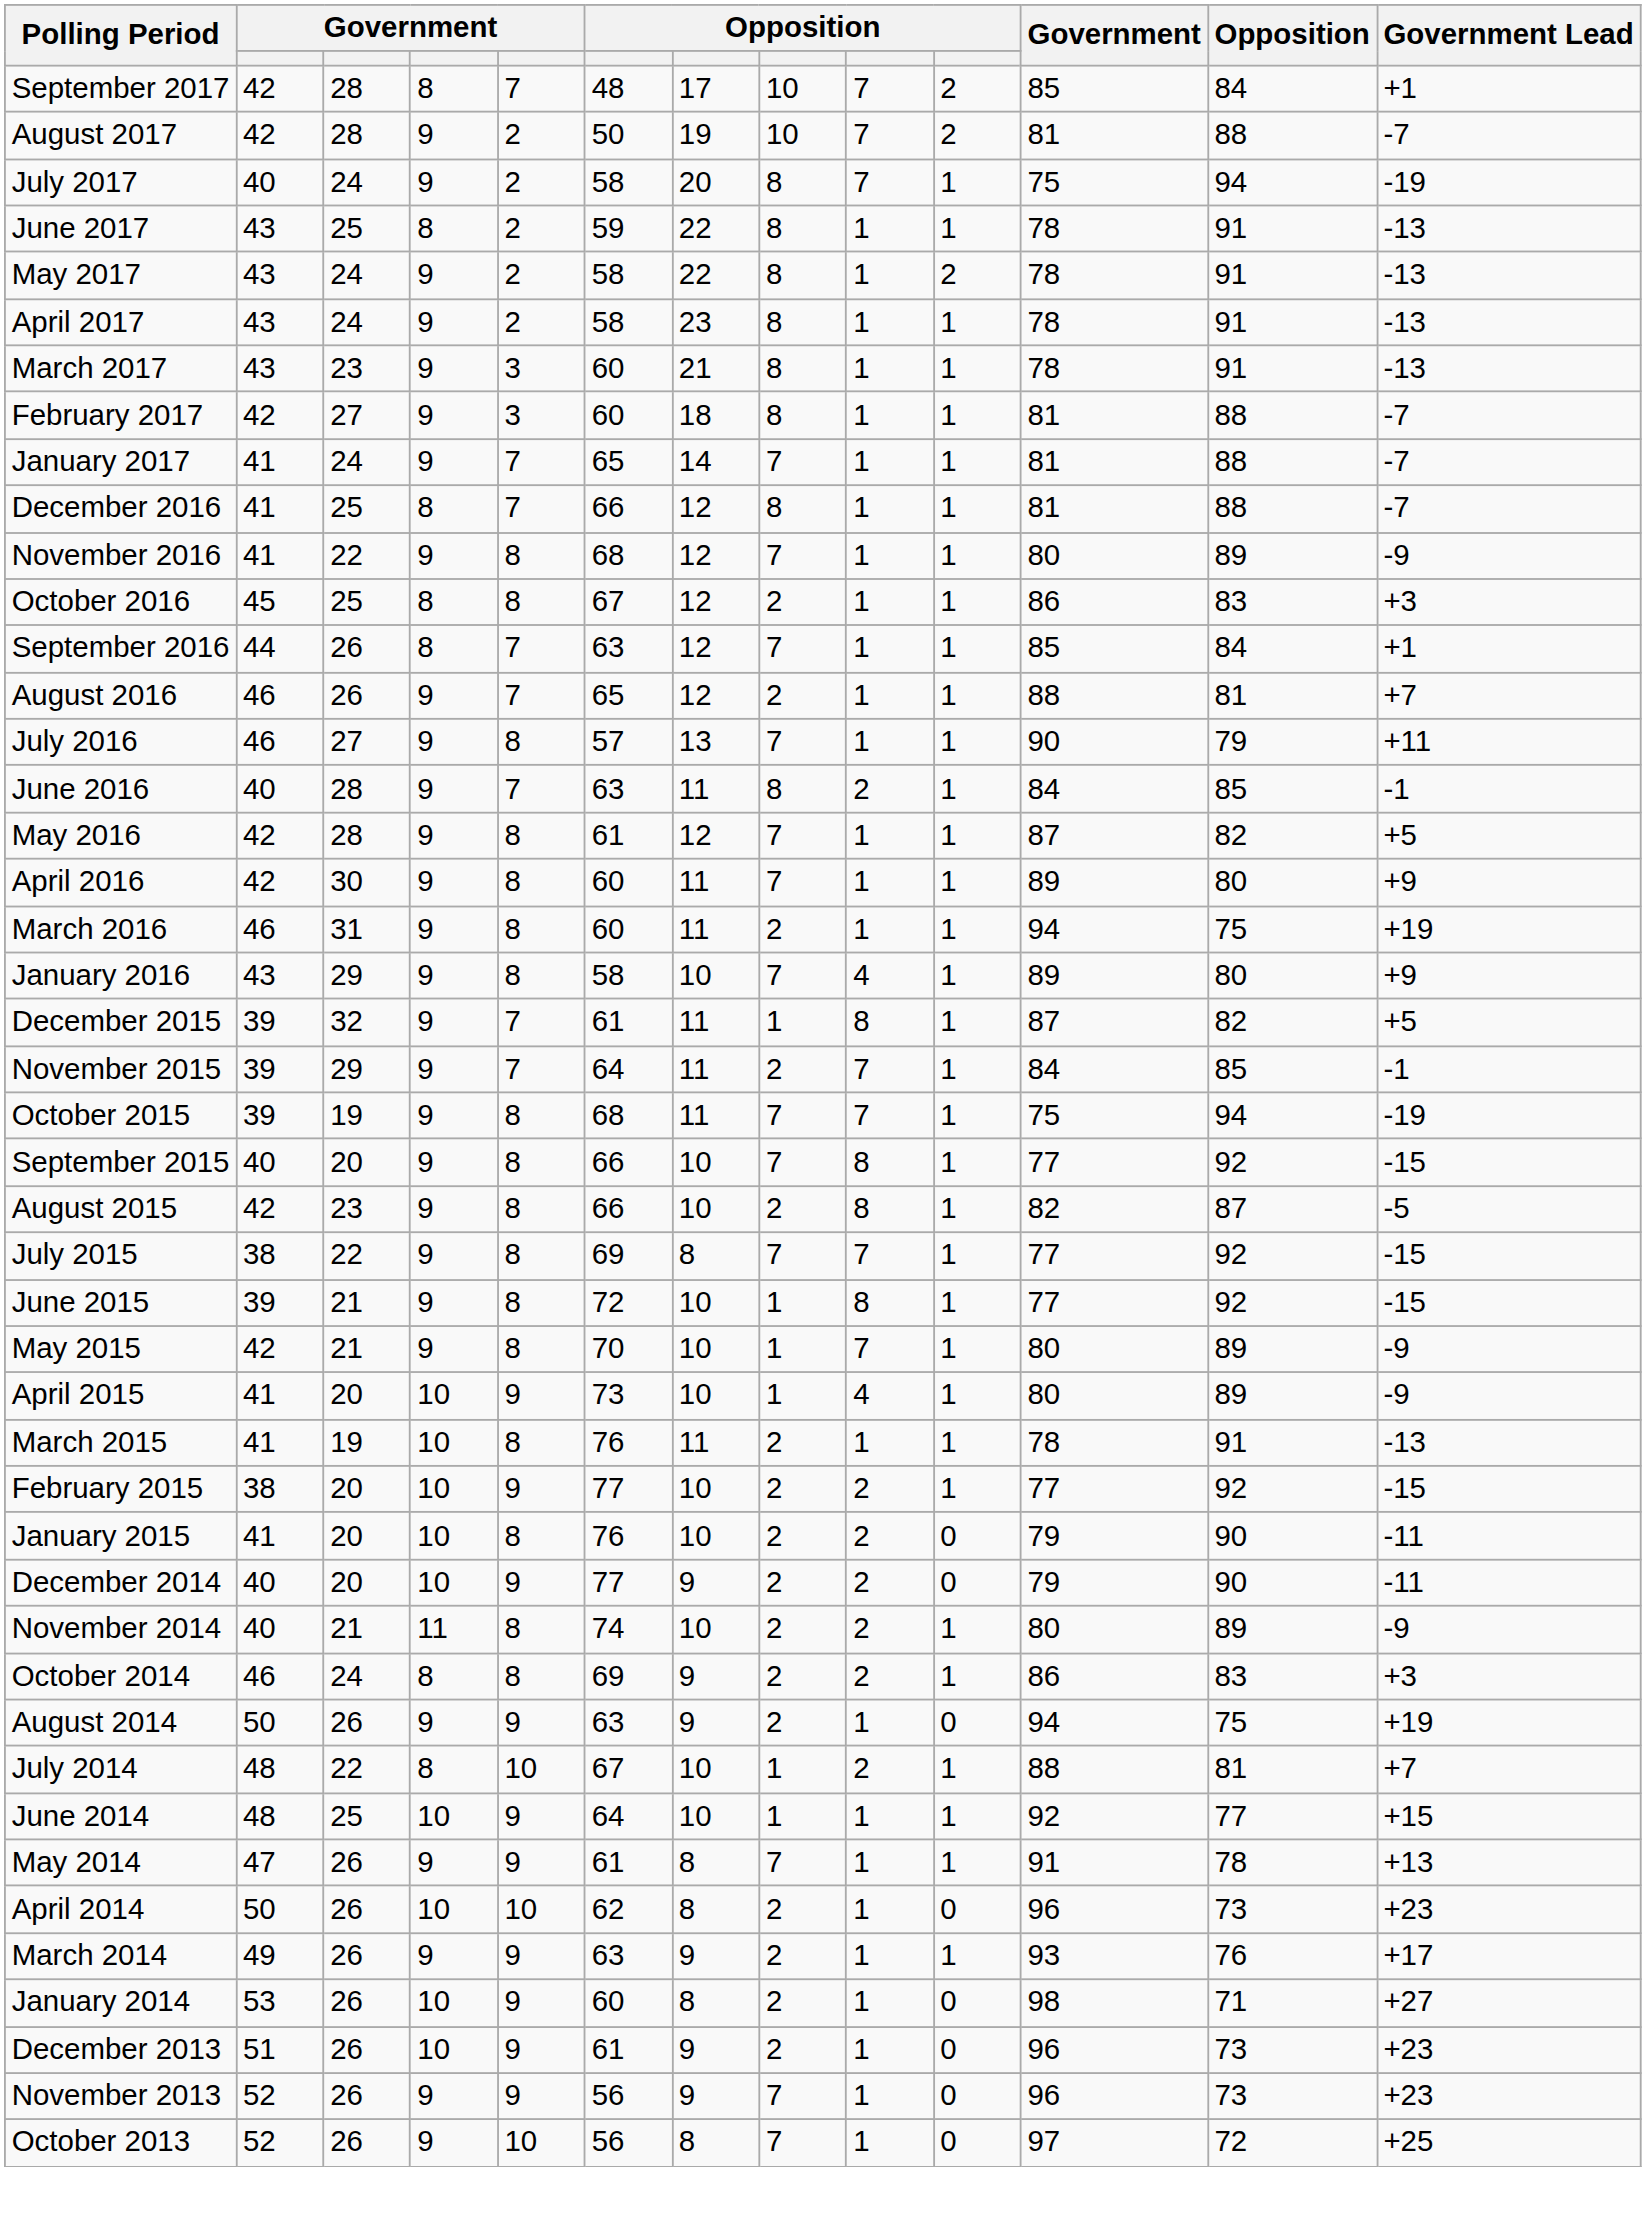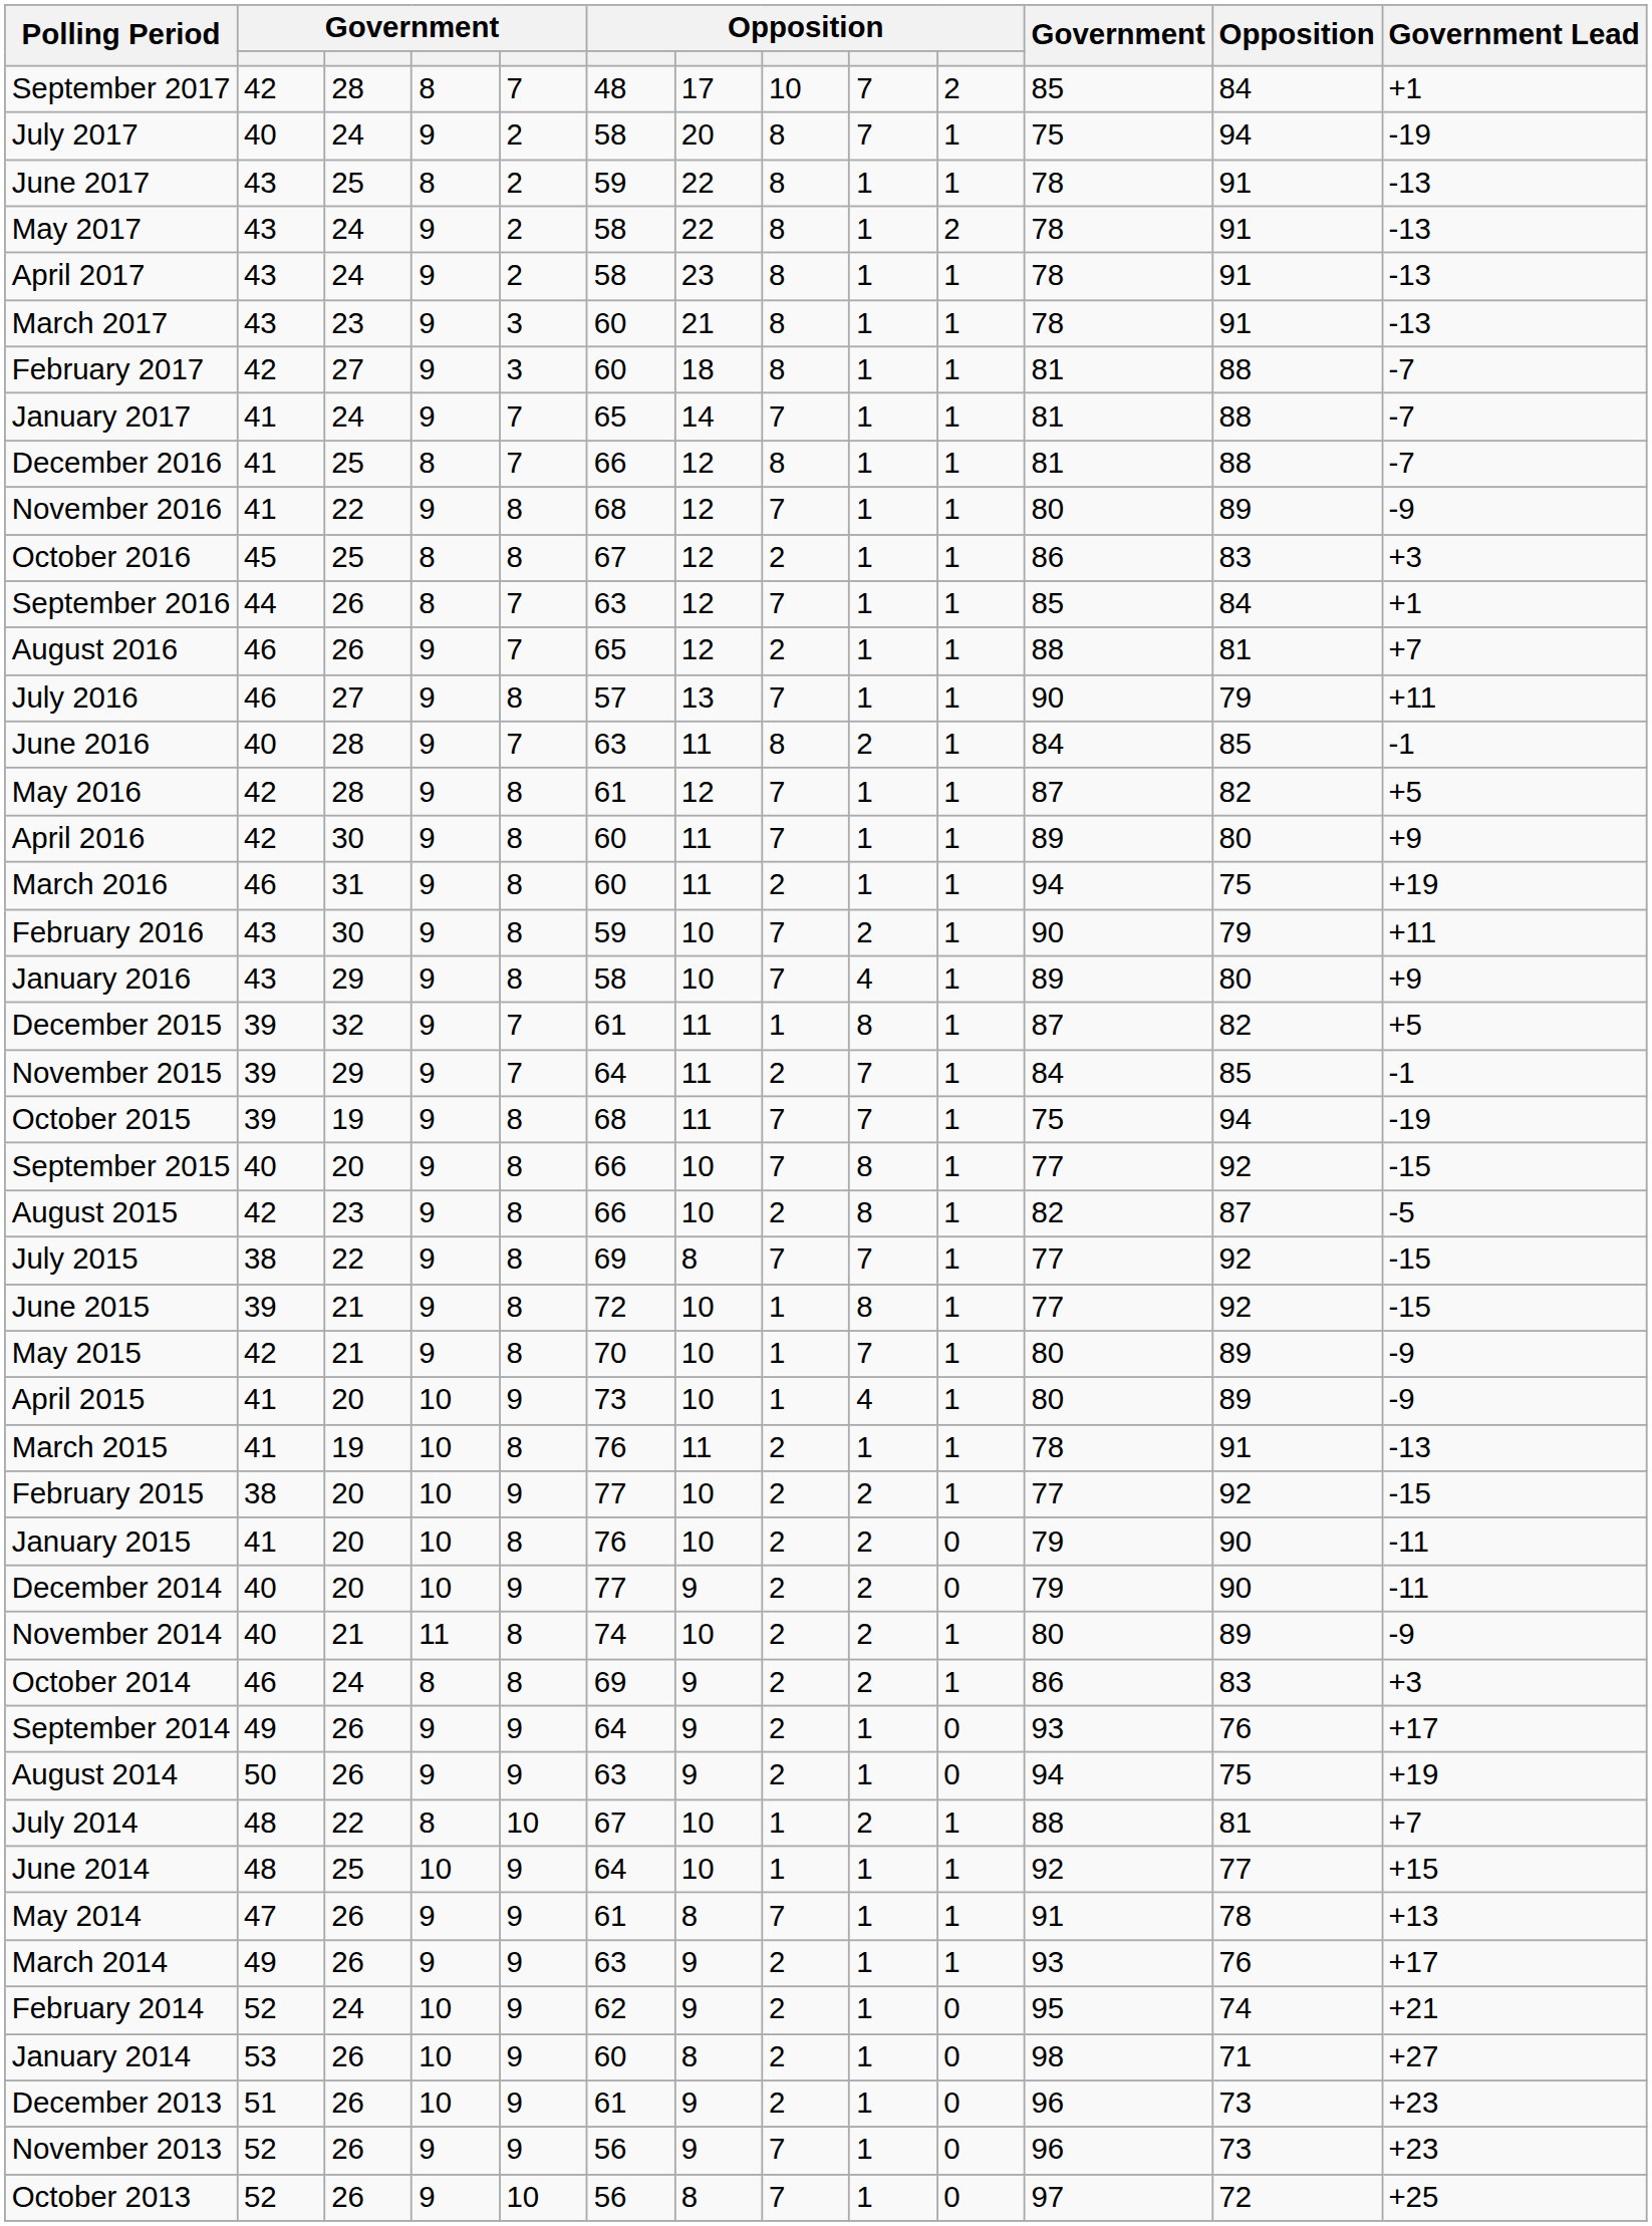- row: August 2017 | 42 | 28 | 9 | 2 | 50 | 19 | 10 | 7 | 2 | 81 | 88 | -7
+ row: February 2016 | 43 | 30 | 9 | 8 | 59 | 10 | 7 | 2 | 1 | 90 | 79 | +11
+ row: September 2014 | 49 | 26 | 9 | 9 | 64 | 9 | 2 | 1 | 0 | 93 | 76 | +17
- row: April 2014 | 50 | 26 | 10 | 10 | 62 | 8 | 2 | 1 | 0 | 96 | 73 | +23
+ row: February 2014 | 52 | 24 | 10 | 9 | 62 | 9 | 2 | 1 | 0 | 95 | 74 | +21
